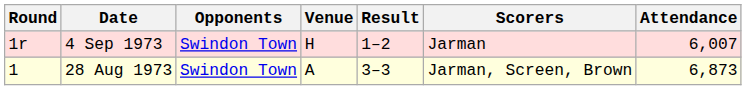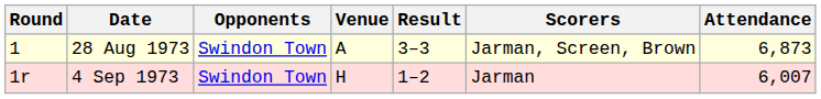rows swapped: 28 Aug 1973 <-> 4 Sep 1973
